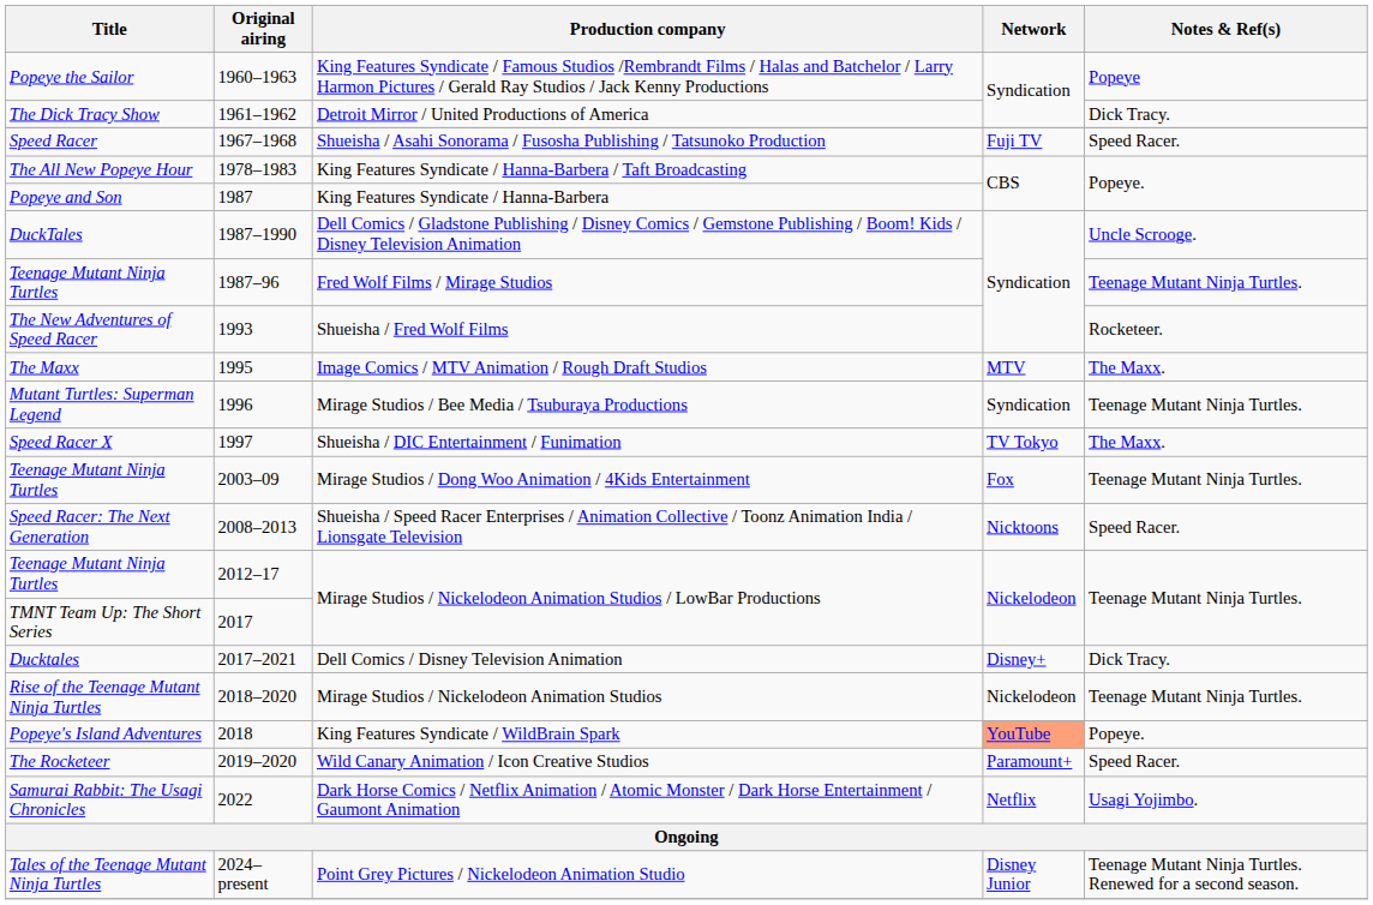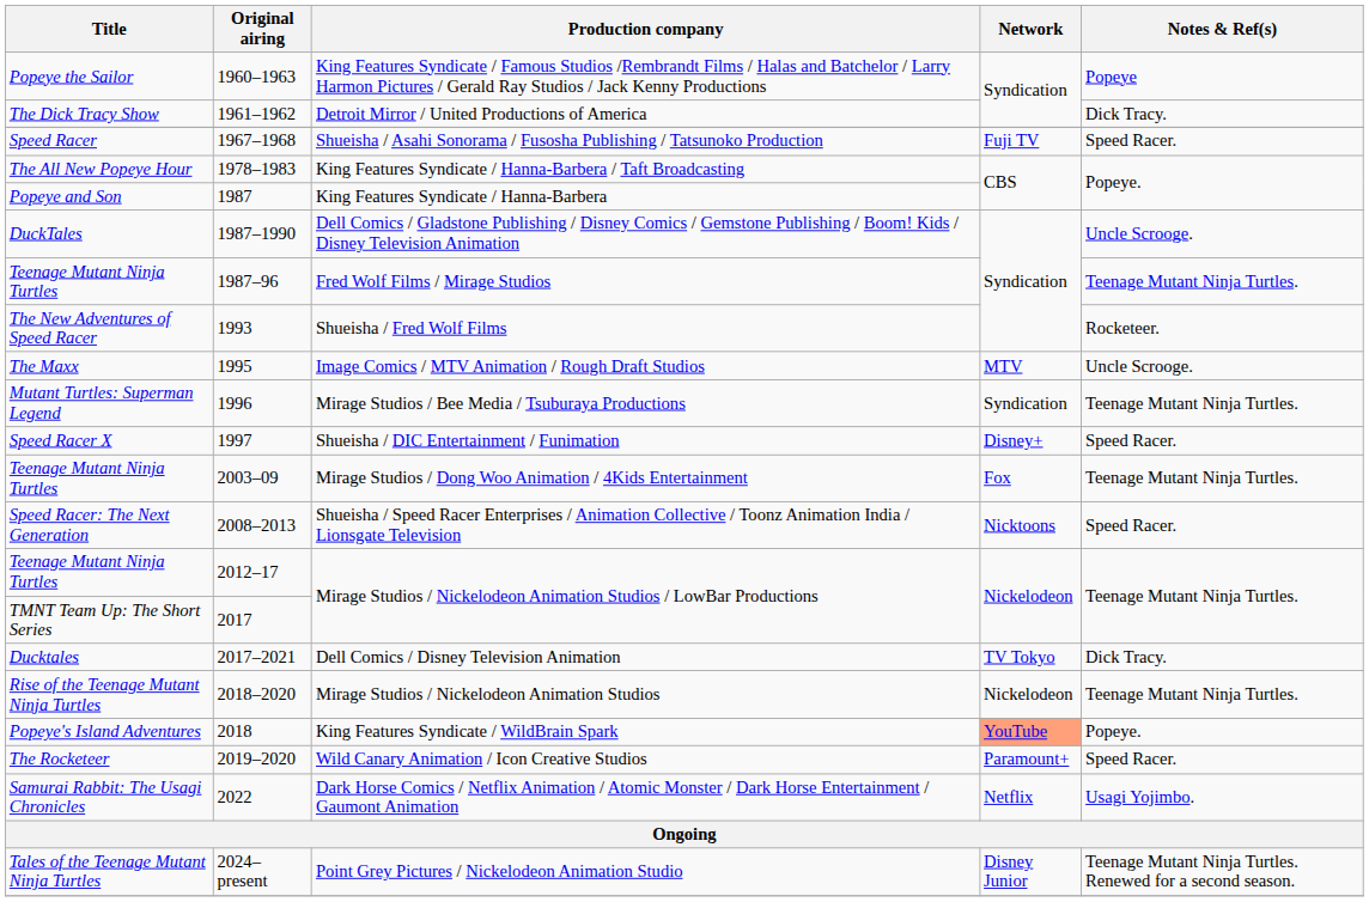Image Comics / MTV Animation / Rough Draft Studios | Notes & Ref(s): The Maxx. -> Uncle Scrooge.
Shueisha / DIC Entertainment / Funimation | Network: TV Tokyo -> Disney+
Shueisha / DIC Entertainment / Funimation | Notes & Ref(s): The Maxx. -> Speed Racer.
Dell Comics / Disney Television Animation | Network: Disney+ -> TV Tokyo
